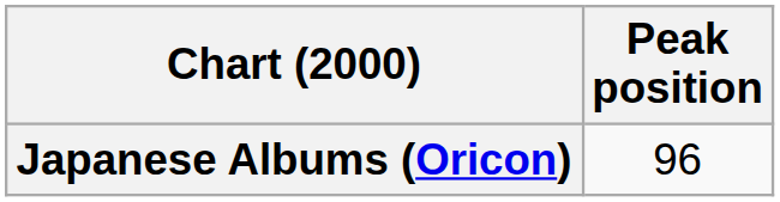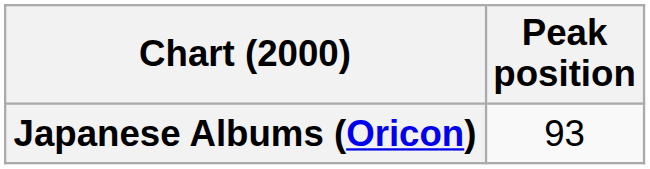Japanese Albums (Oricon) | Peak position: 96 -> 93
